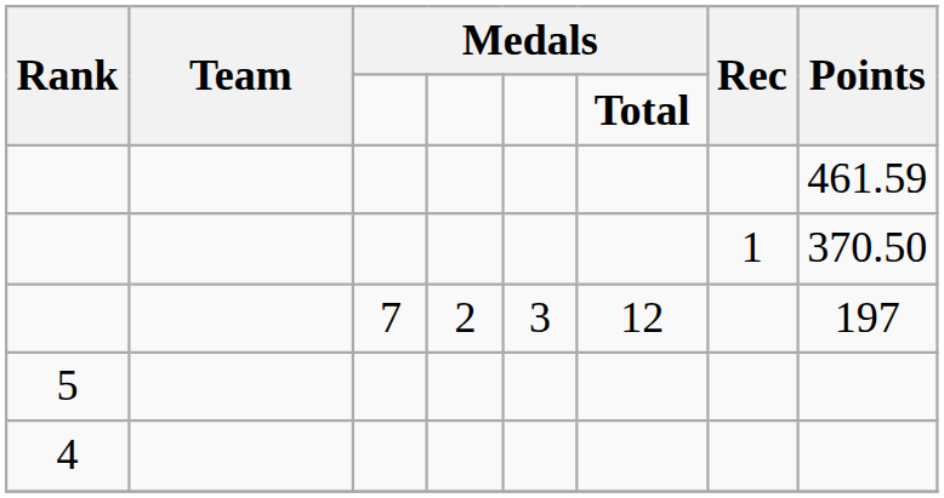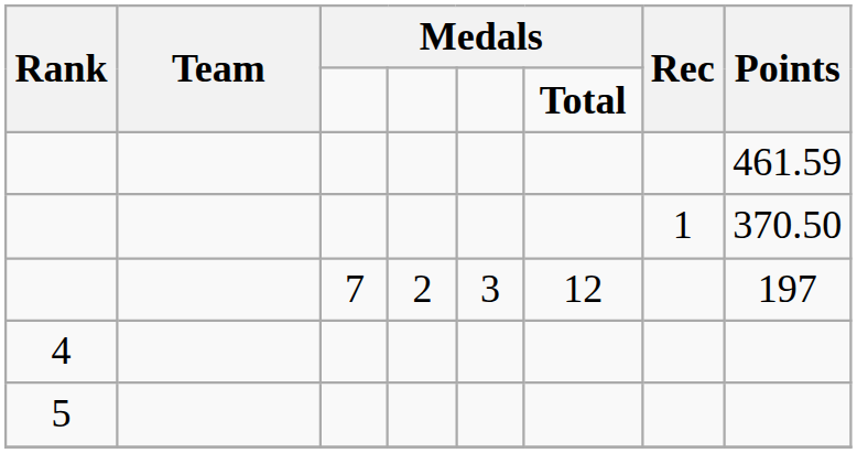rows swapped: 4 <-> 5
